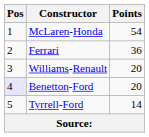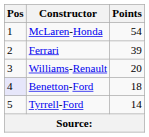Ferrari | Points: 36 -> 39
Benetton-Ford | Points: 20 -> 18
